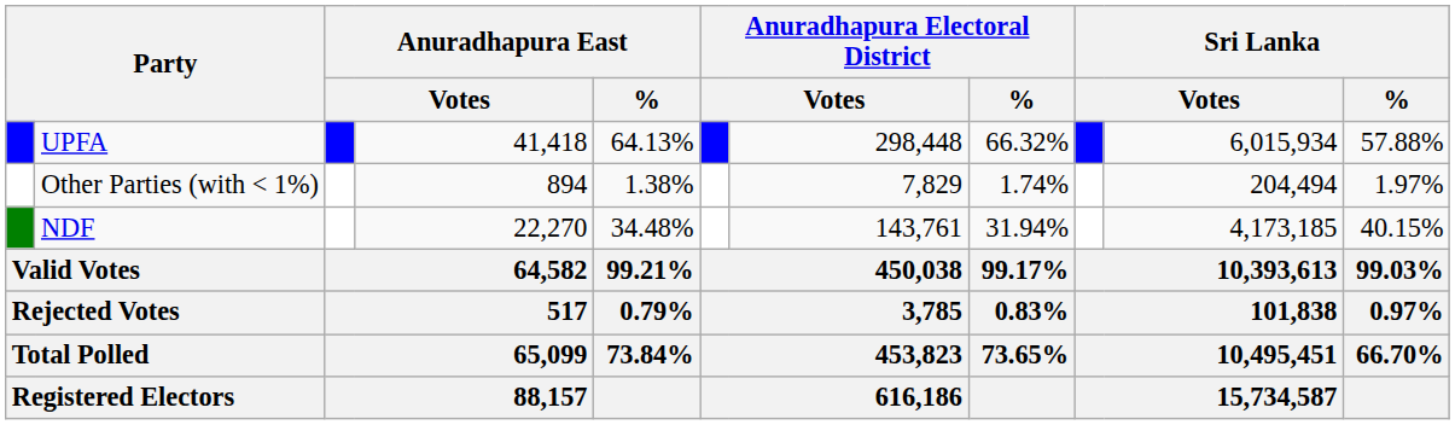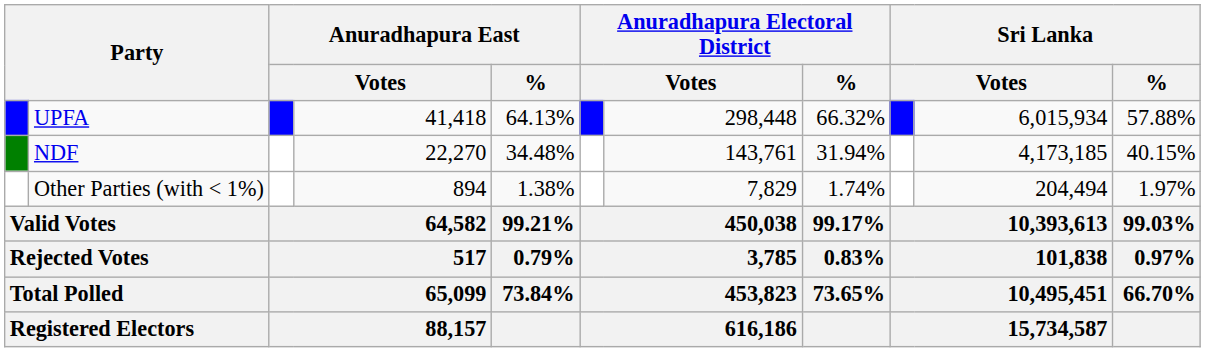rows swapped: NDF <-> Other Parties (with < 1%)
